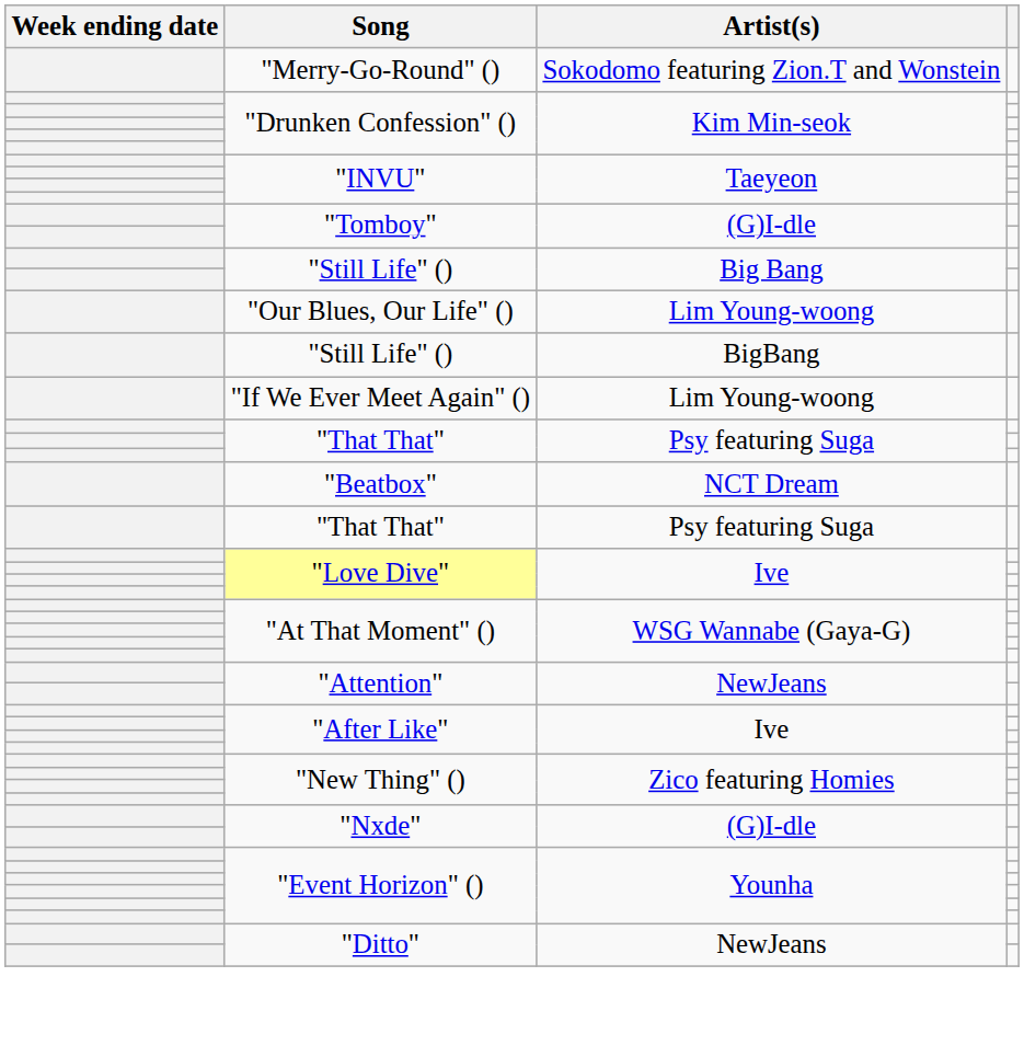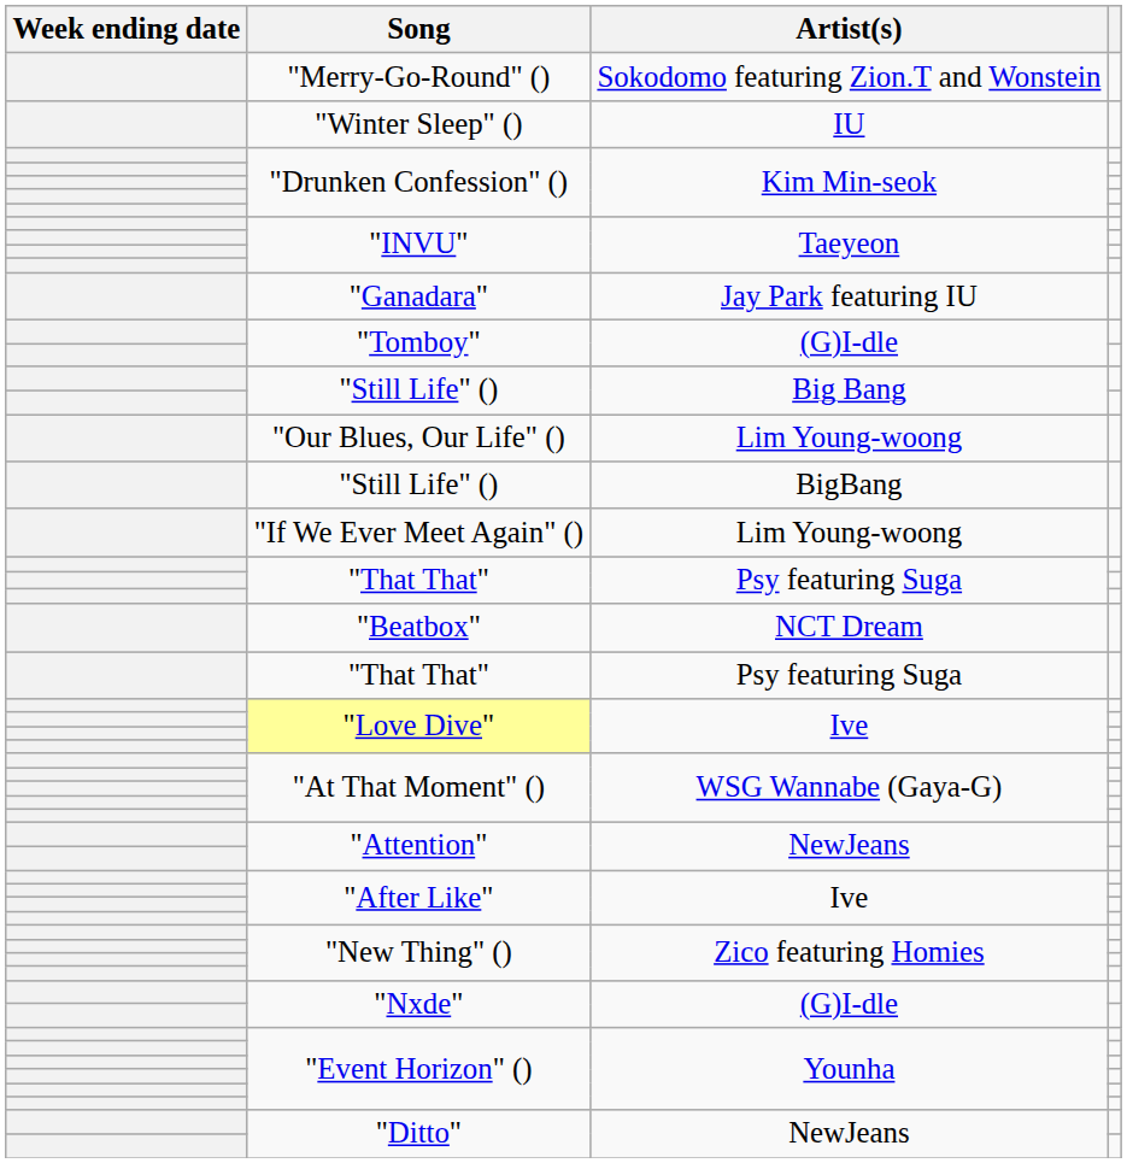+ row: "Winter Sleep" () | IU
+ row: "Ganadara" | Jay Park featuring IU
